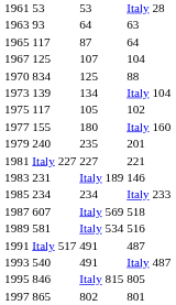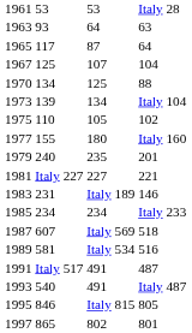1970 | column 2: 834 -> 134
1975 | column 2: 117 -> 110
